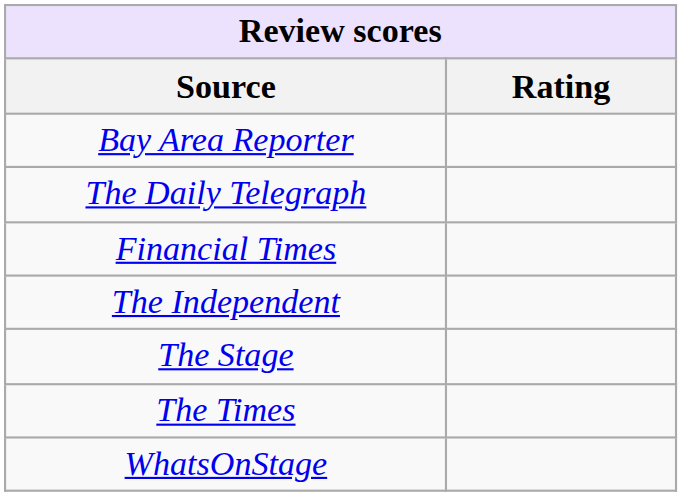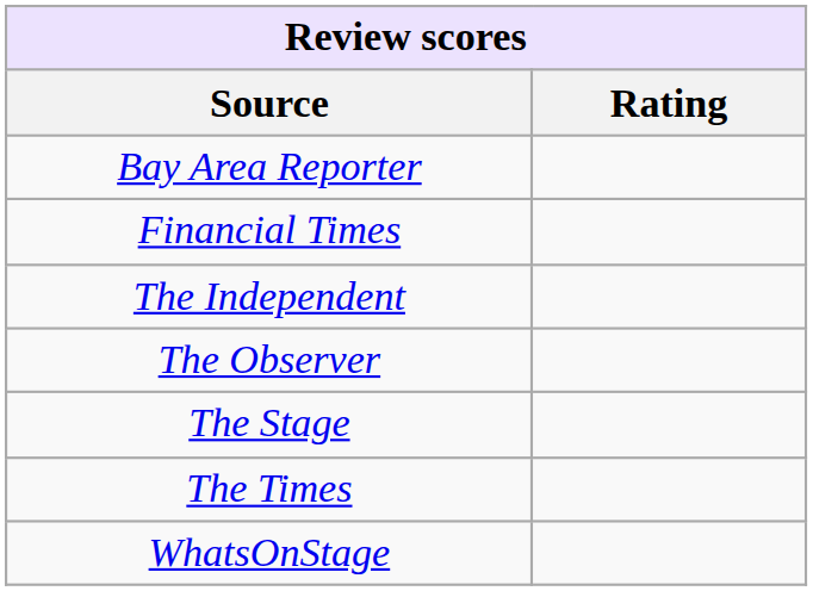- row: The Daily Telegraph
+ row: The Observer
